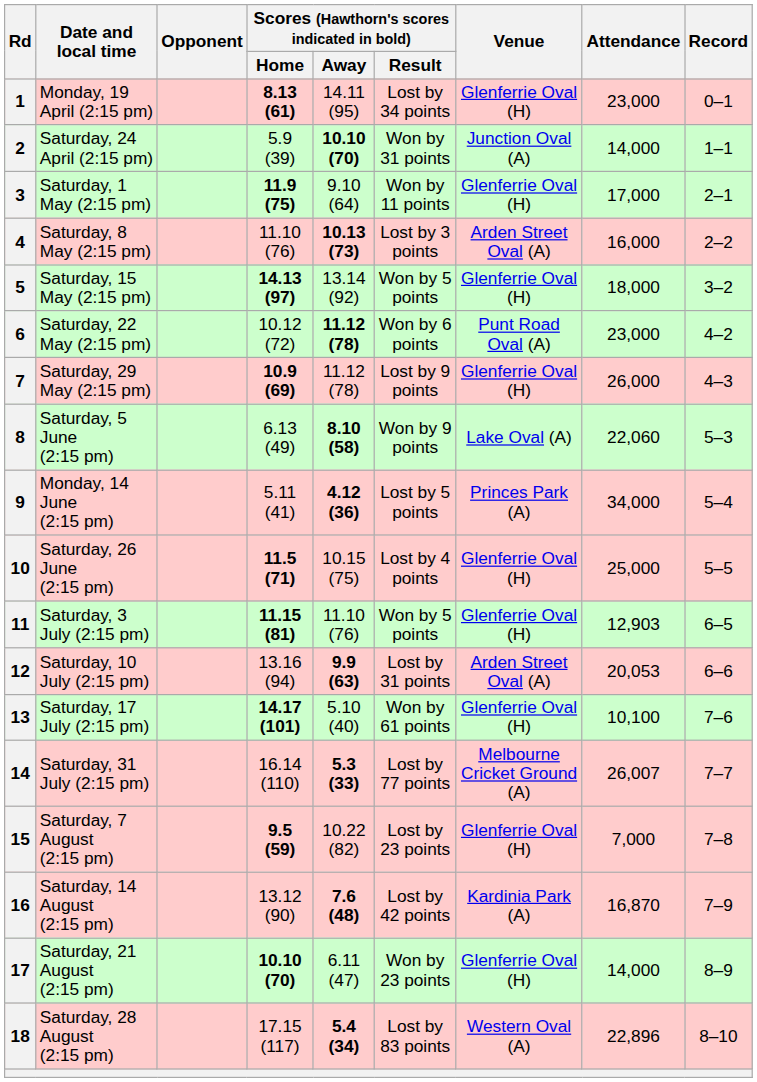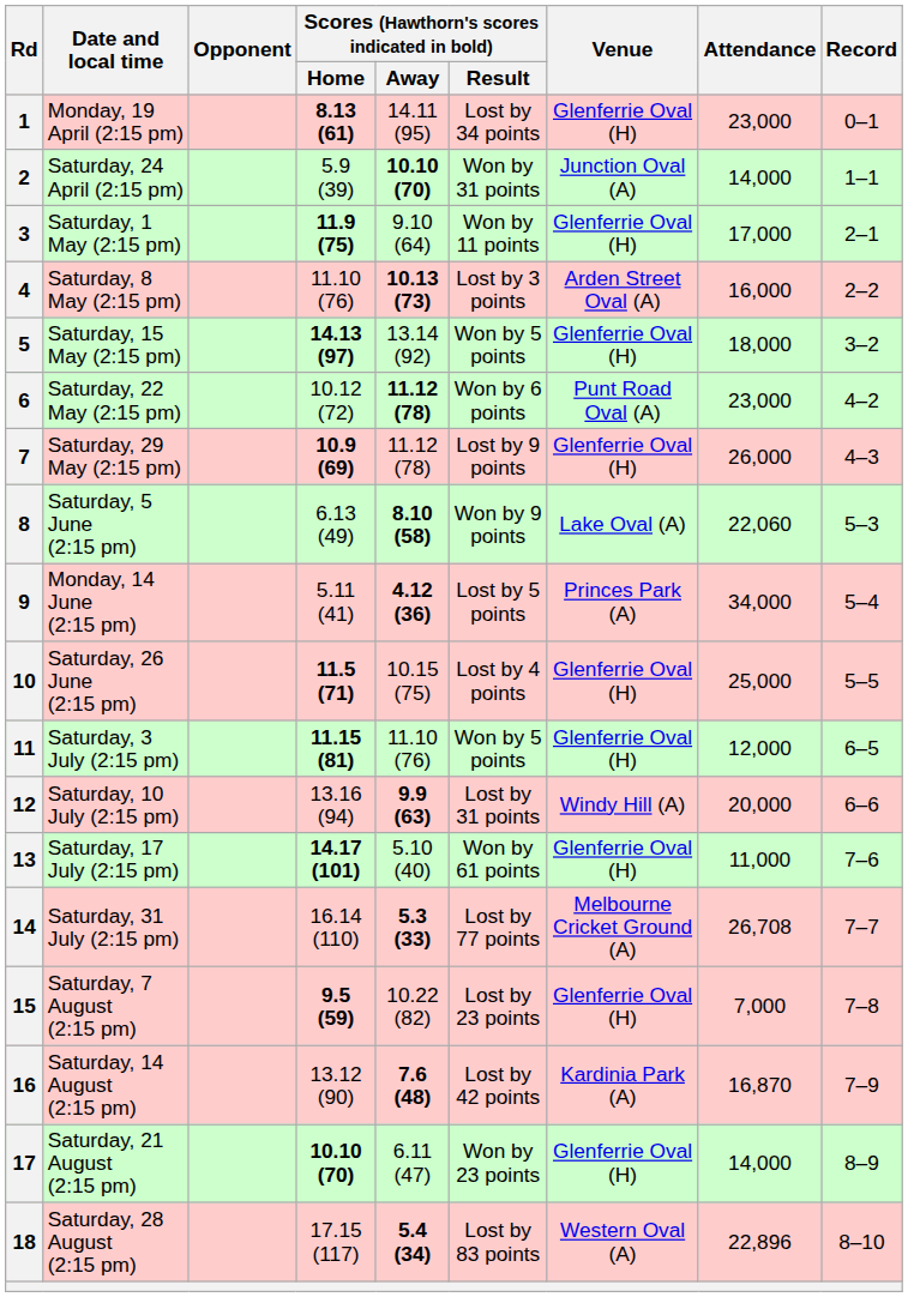11 | Attendance: 12,903 -> 12,000
12 | Venue: Arden Street Oval (A) -> Windy Hill (A)
12 | Attendance: 20,053 -> 20,000
13 | Attendance: 10,100 -> 11,000
14 | Attendance: 26,007 -> 26,708
